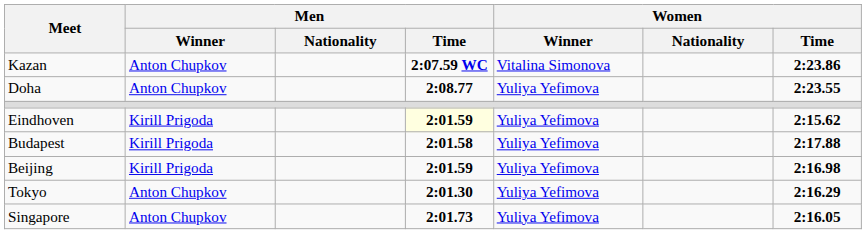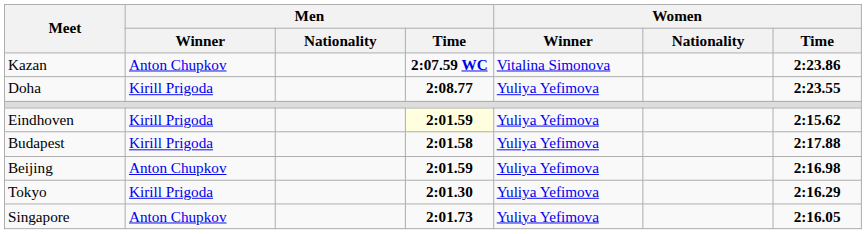Doha | Men / Winner: Anton Chupkov -> Kirill Prigoda
Beijing | Men / Winner: Kirill Prigoda -> Anton Chupkov
Tokyo | Men / Winner: Anton Chupkov -> Kirill Prigoda
